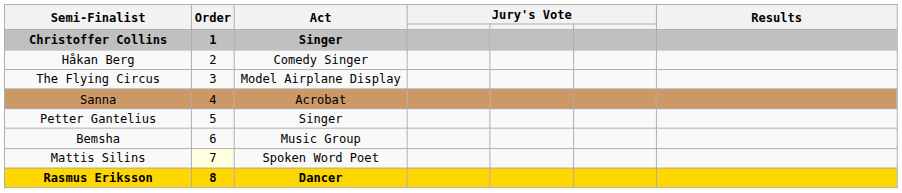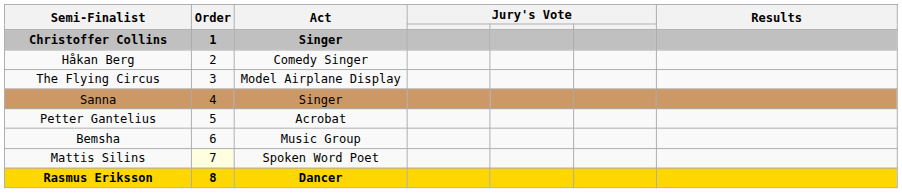Sanna | Act: Acrobat -> Singer
Petter Gantelius | Act: Singer -> Acrobat
